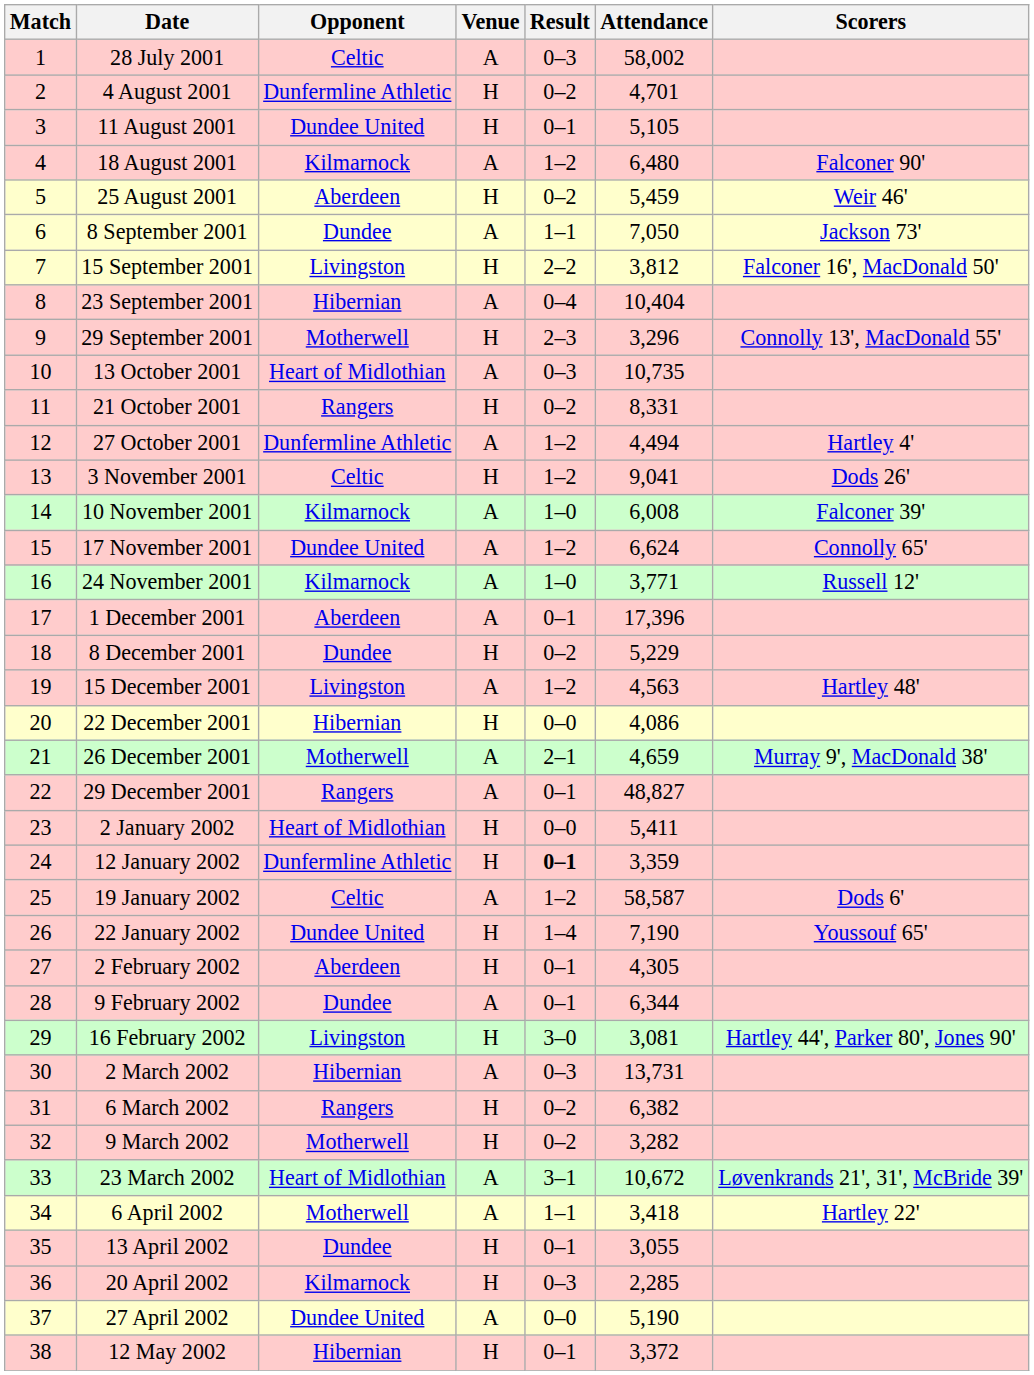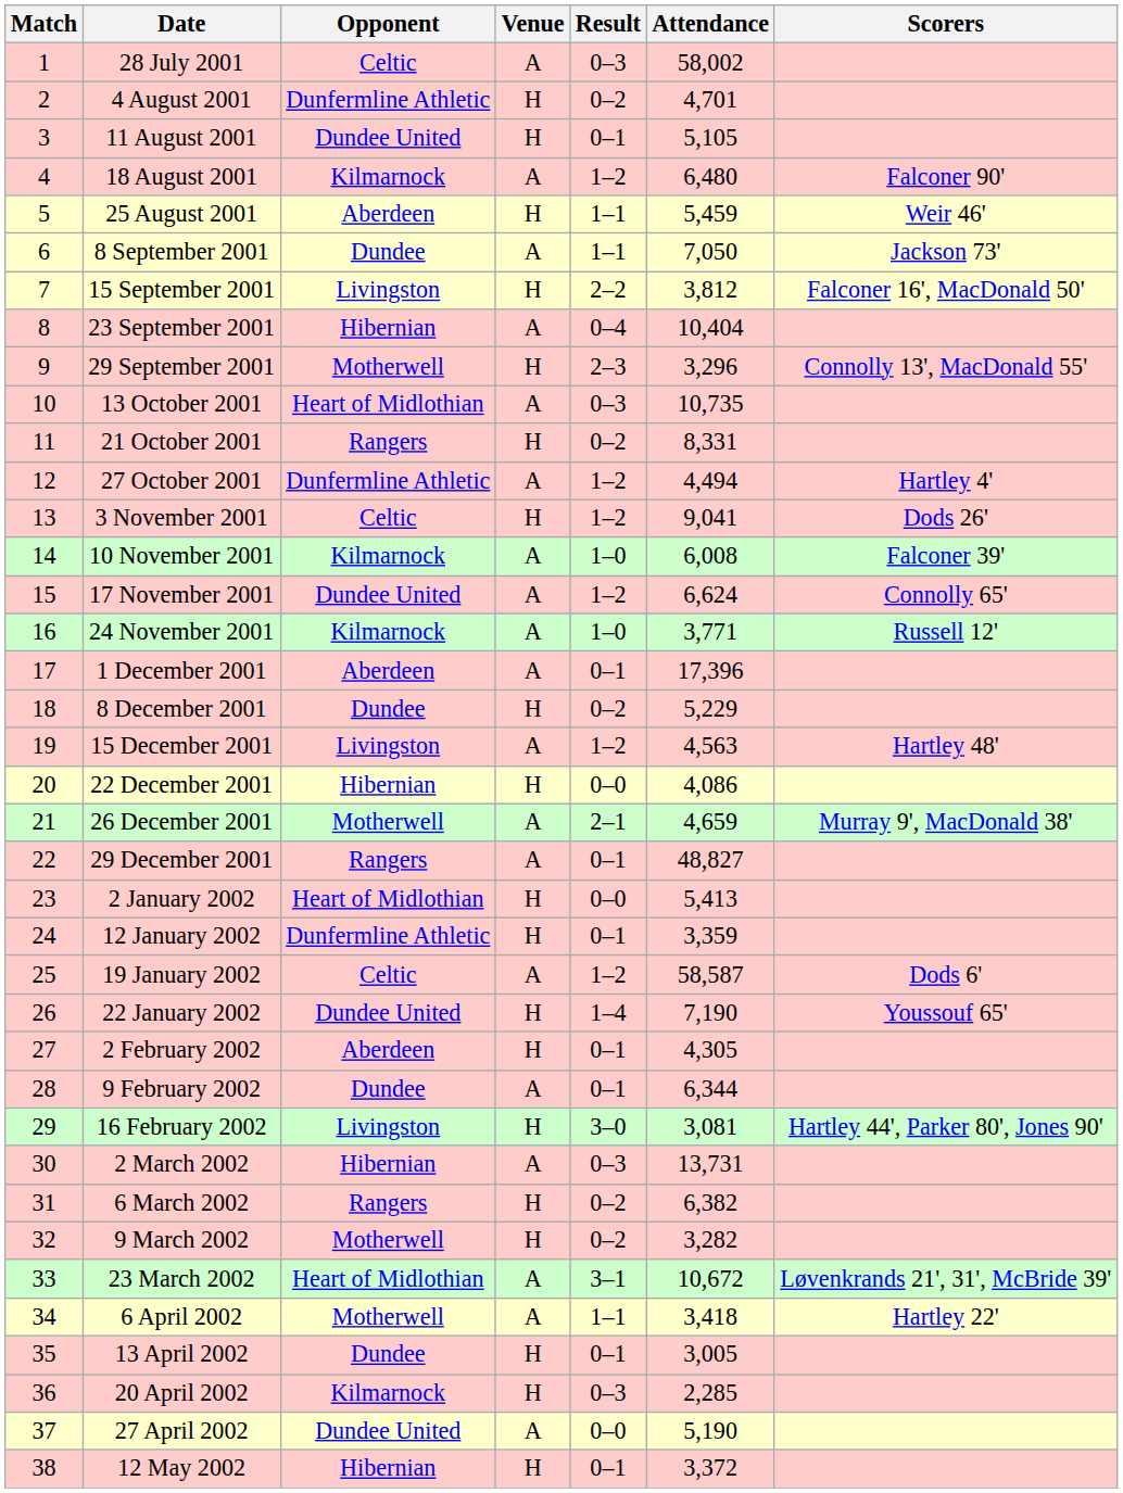25 August 2001 | Result: 0–2 -> 1–1
2 January 2002 | Attendance: 5,411 -> 5,413
12 January 2002 | Result: bold -> normal
13 April 2002 | Attendance: 3,055 -> 3,005
